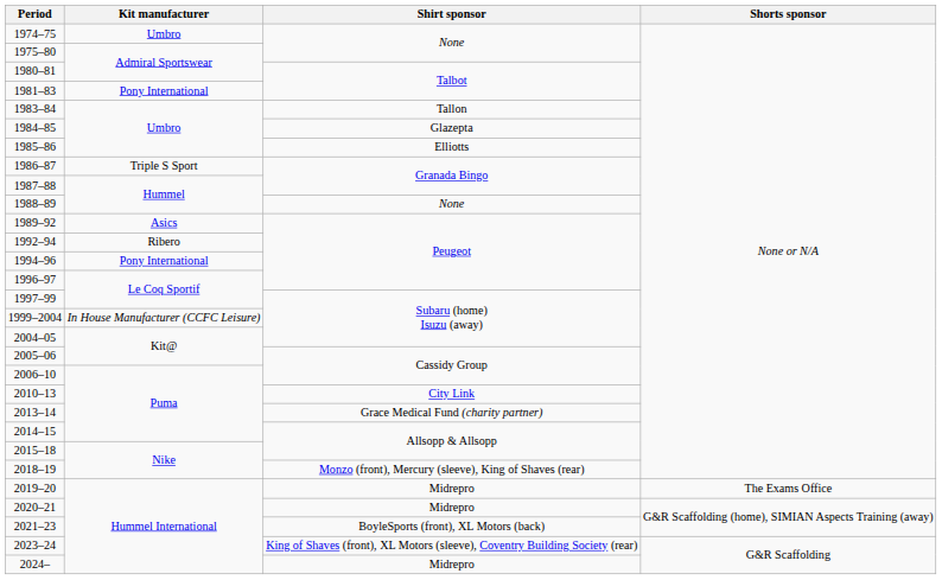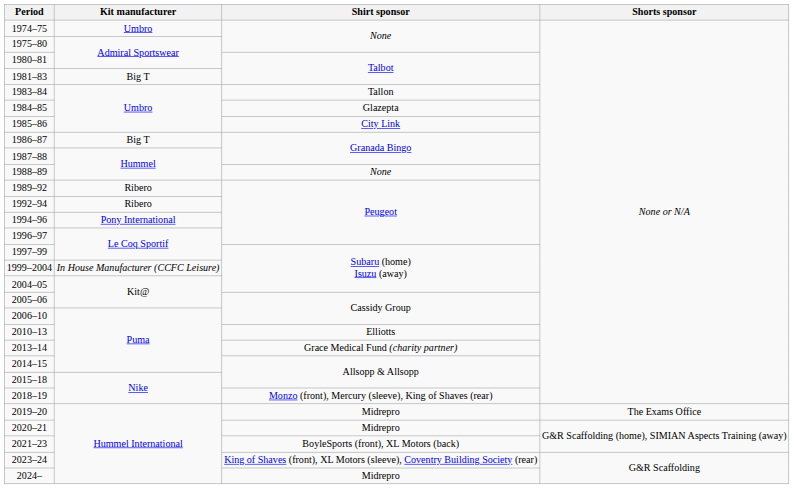1981–83 | Kit manufacturer: Pony International -> Big T
1985–86 | Shirt sponsor: Elliotts -> City Link
1986–87 | Kit manufacturer: Triple S Sport -> Big T
1989–92 | Kit manufacturer: Asics -> Ribero
2010–13 | Shirt sponsor: City Link -> Elliotts
